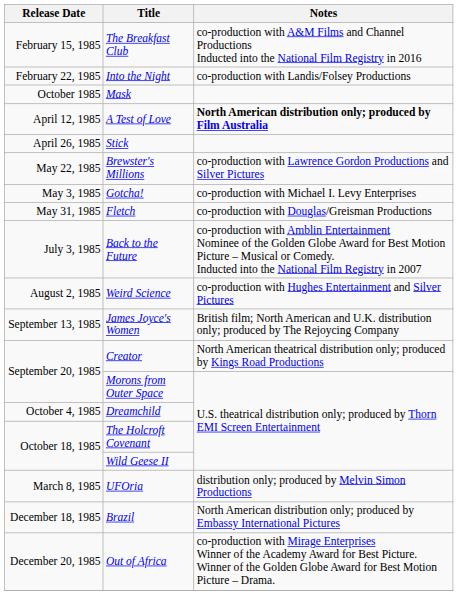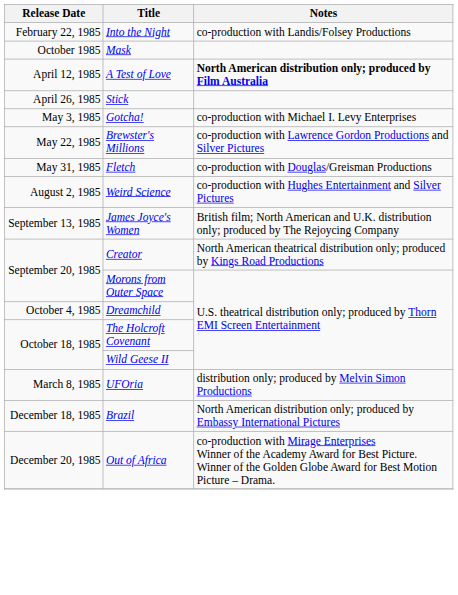- row: February 15, 1985 | The Breakfast Club | co-production with A&M Films and Channel Productions Inducted into the National Film Registry in 2016
rows swapped: Gotcha! <-> Brewster's Millions
- row: July 3, 1985 | Back to the Future | co-production with Amblin Entertainment Nominee of the Golden Globe Award for Best Motion Picture – Musical or Comedy. Inducted into the National Film Registry in 2007
